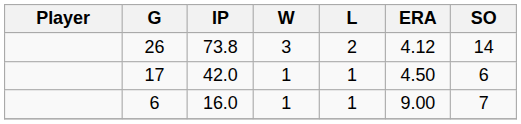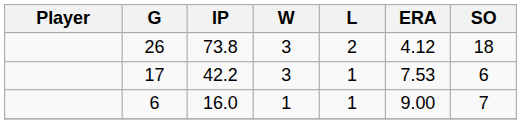26 | SO: 14 -> 18
17 | IP: 42.0 -> 42.2
17 | W: 1 -> 3
17 | ERA: 4.50 -> 7.53
